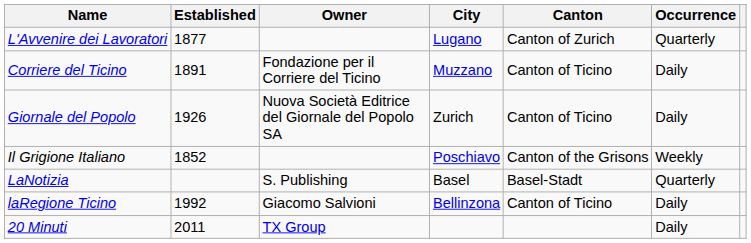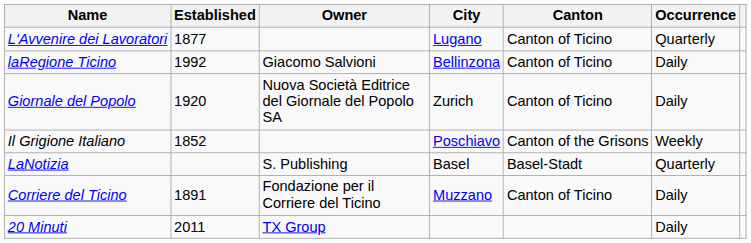L'Avvenire dei Lavoratori | Canton: Canton of Zurich -> Canton of Ticino
rows swapped: Corriere del Ticino <-> laRegione Ticino
Giornale del Popolo | Established: 1926 -> 1920
